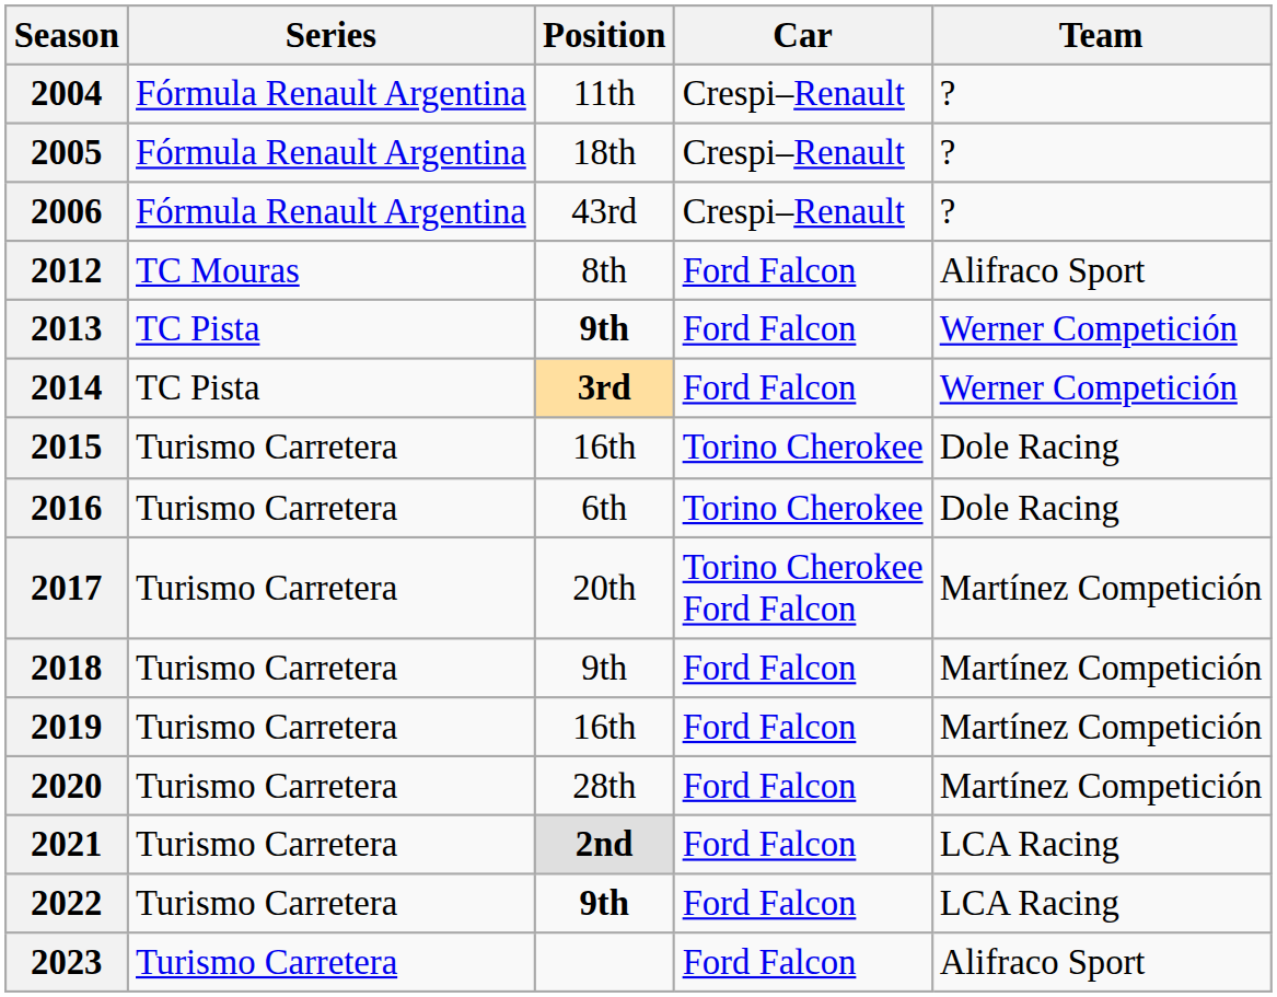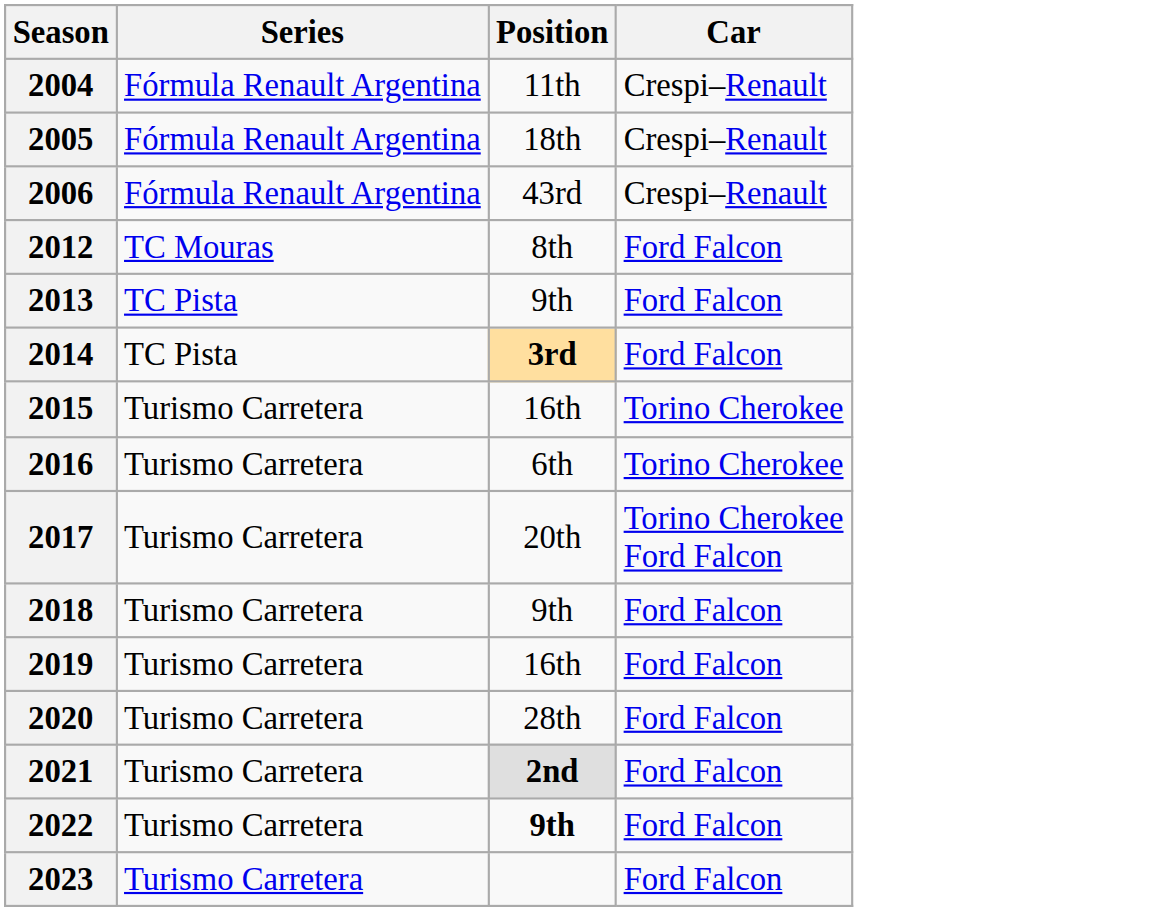- column: Team | ? | ? | ? | Alifraco Sport | Werner Competición | Werner Competición | Dole Racing | Dole Racing | Martínez Competición | Martínez Competición | Martínez Competición | Martínez Competición | LCA Racing | LCA Racing | Alifraco Sport
2013 | Position: bold -> normal
